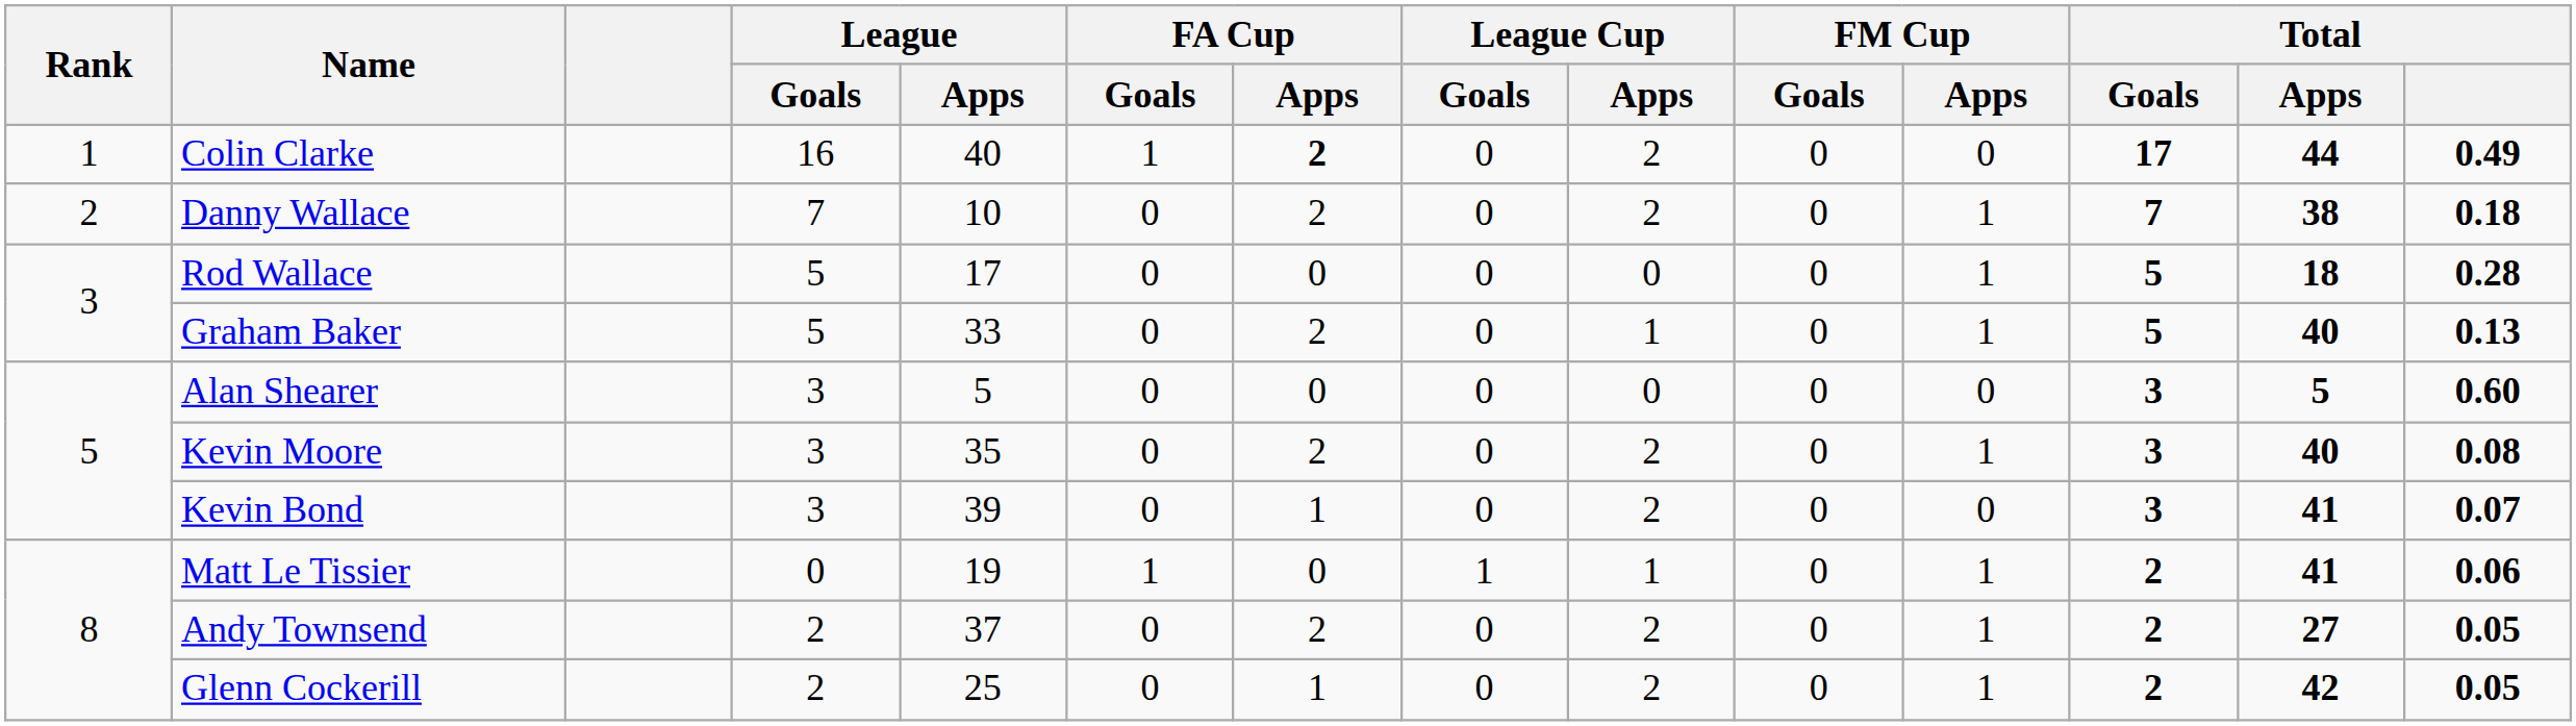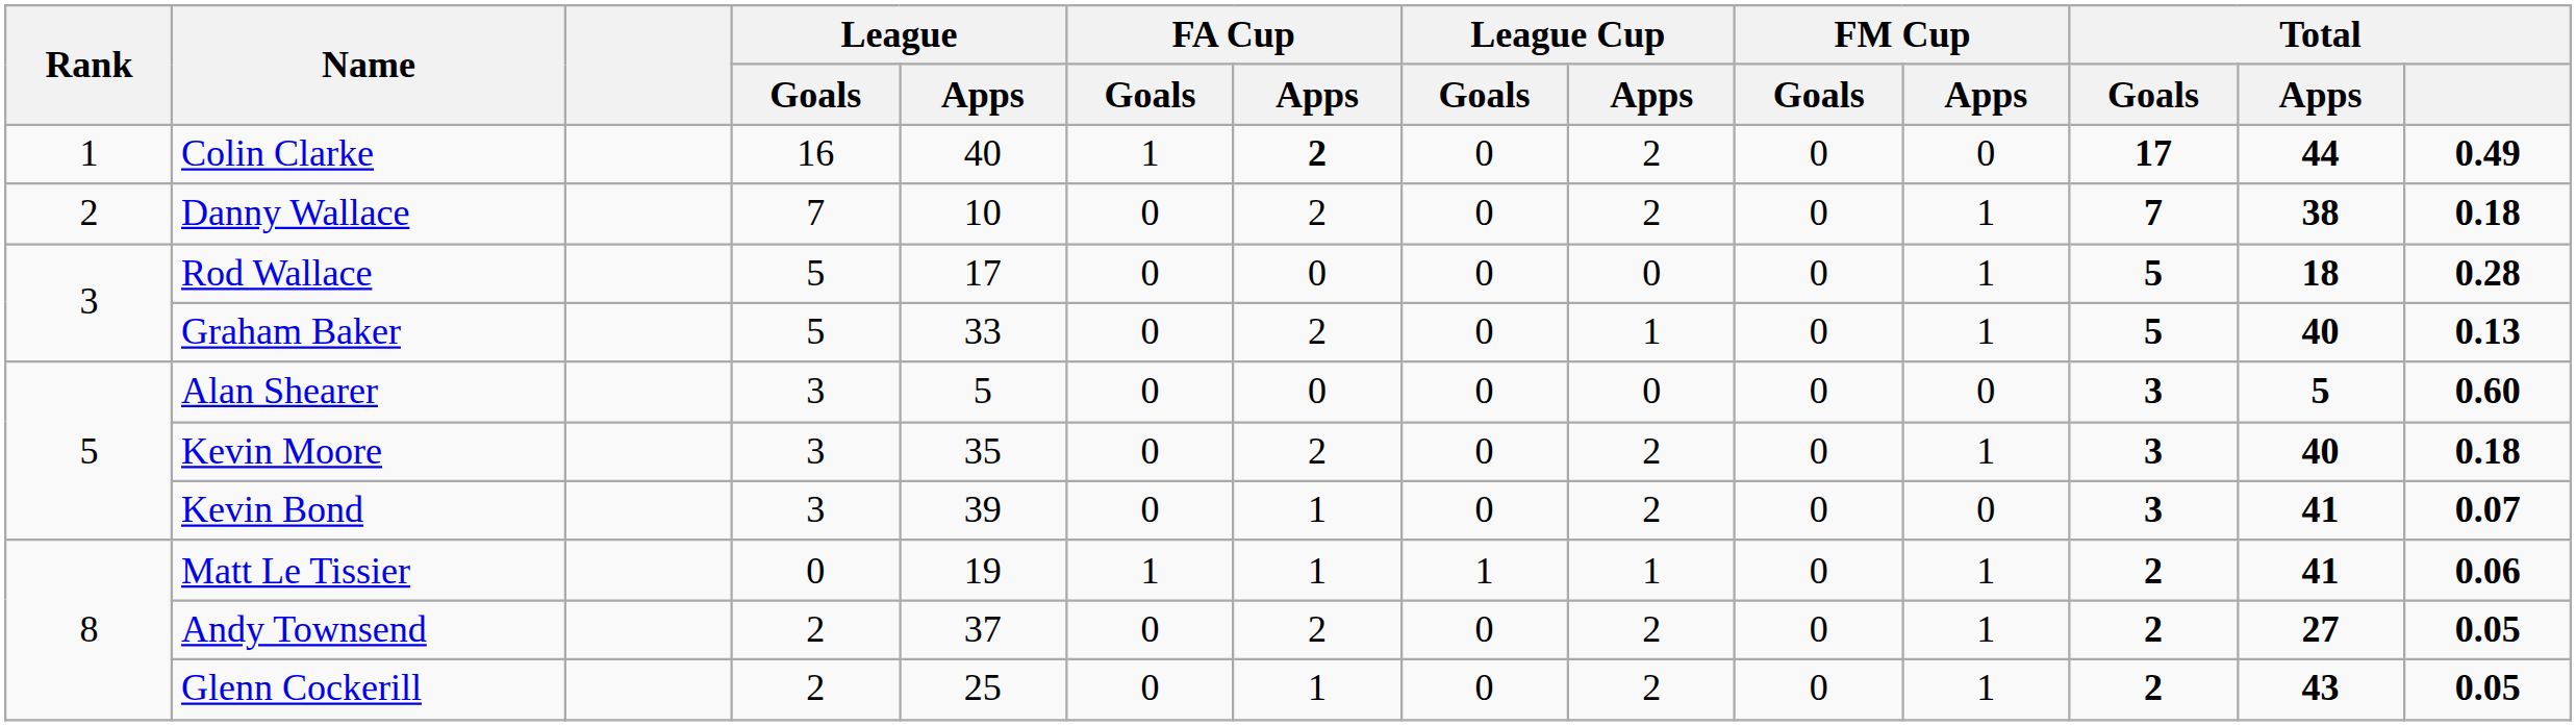Kevin Moore | Total: 0.08 -> 0.18
Matt Le Tissier | FA Cup / Apps: 0 -> 1
Glenn Cockerill | Total / Apps: 42 -> 43
